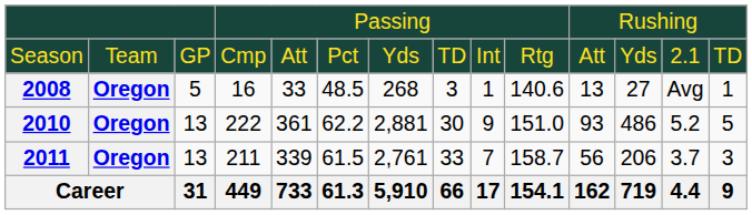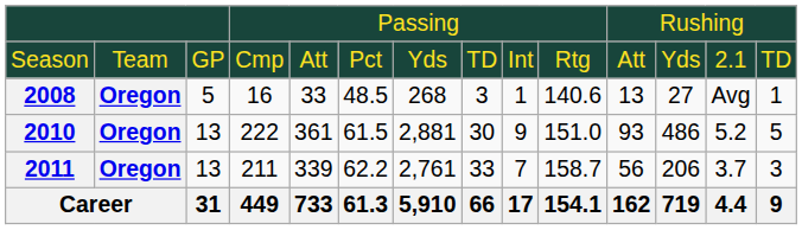2010 | column 6: 62.2 -> 61.5
2011 | column 6: 61.5 -> 62.2
